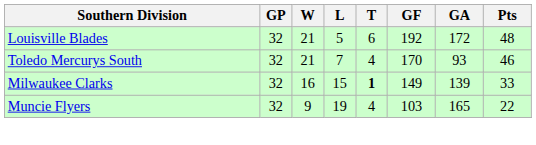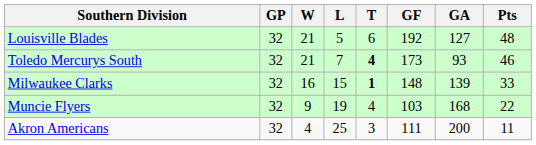Louisville Blades | GA: 172 -> 127
Toledo Mercurys South | T: normal -> bold
Toledo Mercurys South | GF: 170 -> 173
Milwaukee Clarks | GF: 149 -> 148
Muncie Flyers | GA: 165 -> 168
+ row: Akron Americans | 32 | 4 | 25 | 3 | 111 | 200 | 11
